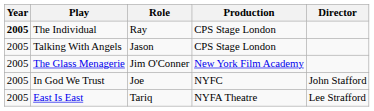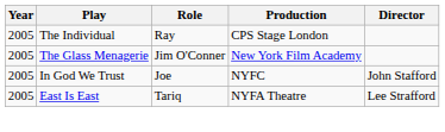The Individual | Year: bold -> normal
- row: 2005 | Talking With Angels | Jason | CPS Stage London
